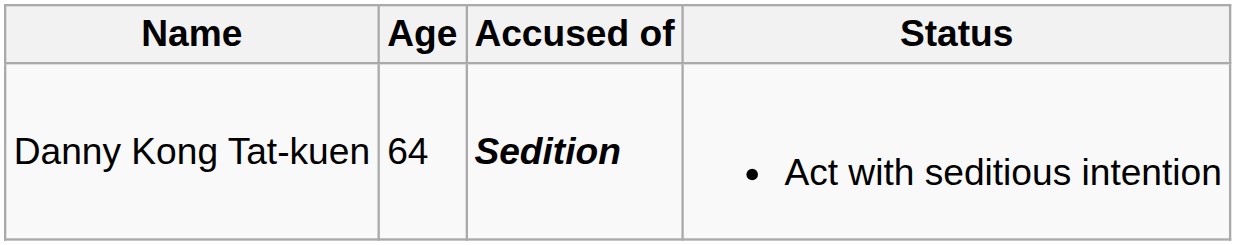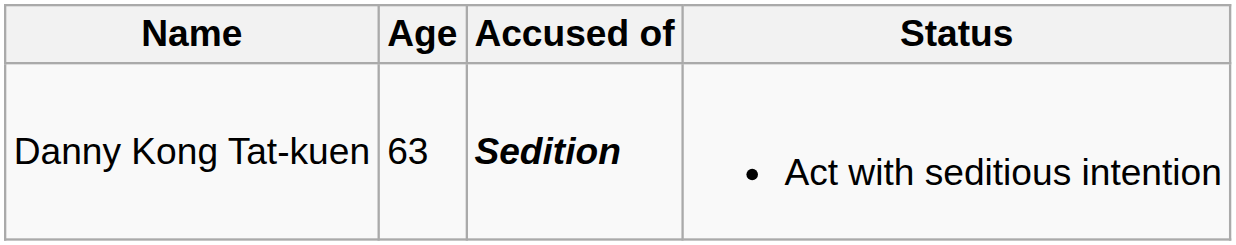Danny Kong Tat-kuen | Age: 64 -> 63
